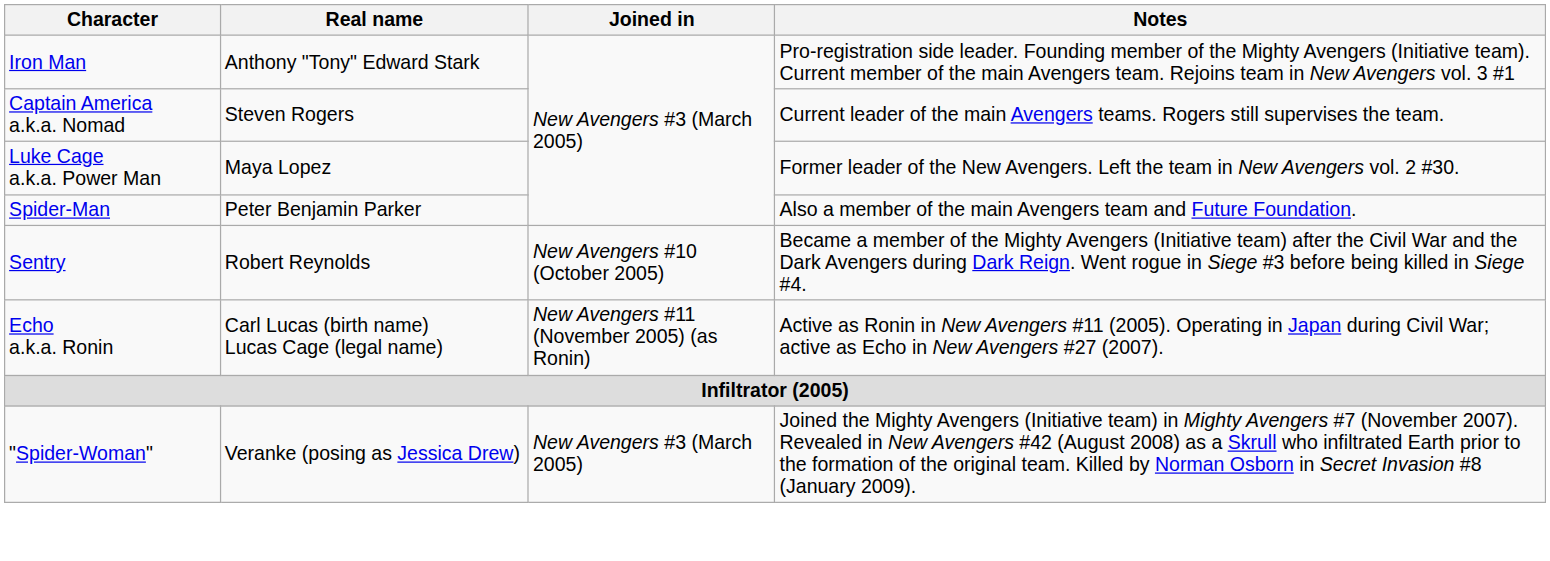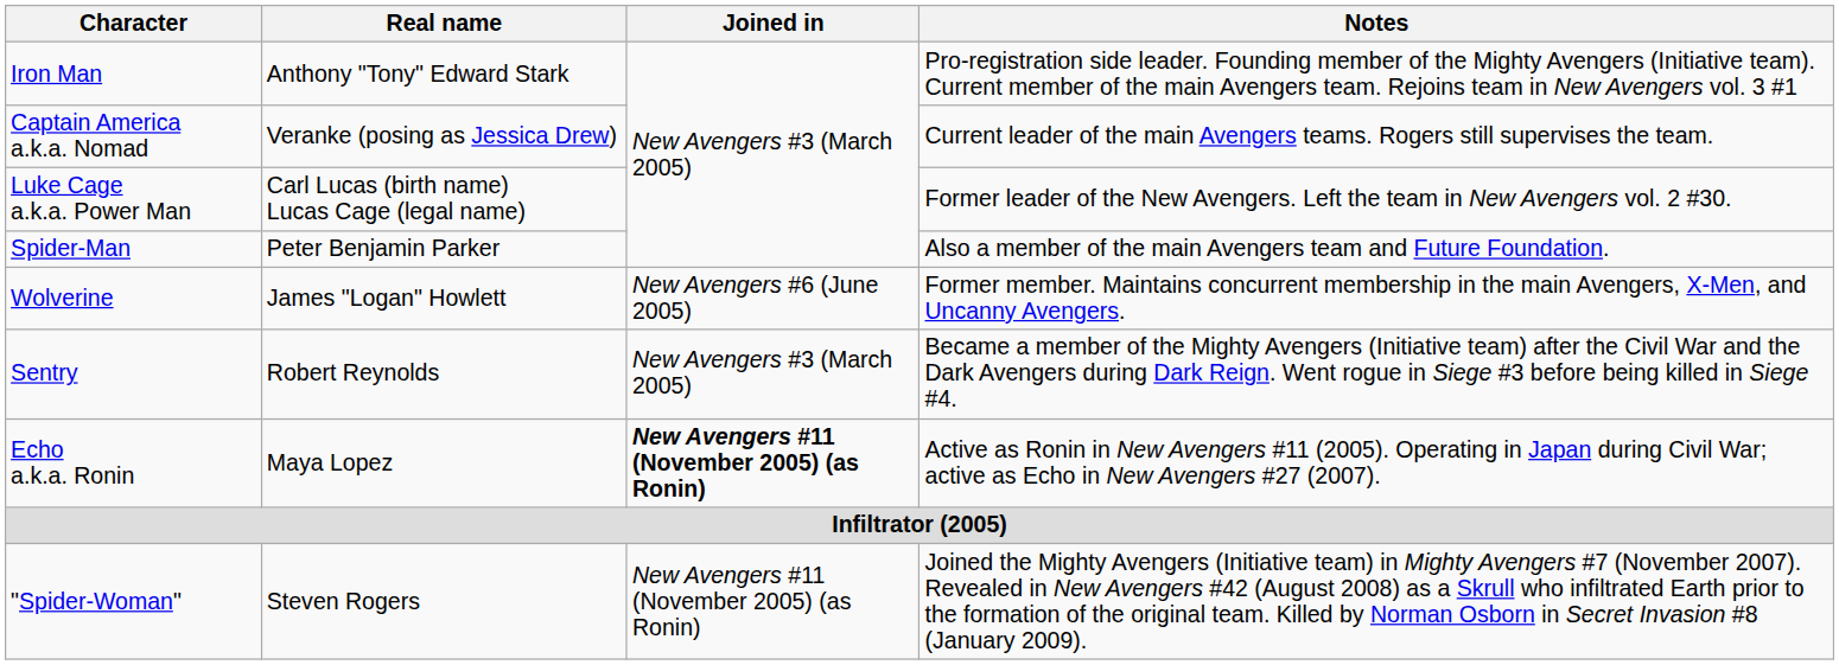Captain America a.k.a. Nomad | Real name: Steven Rogers -> Veranke (posing as Jessica Drew)
Luke Cage a.k.a. Power Man | Real name: Maya Lopez -> Carl Lucas (birth name) Lucas Cage (legal name)
+ row: Wolverine | James "Logan" Howlett | New Avengers #6 (June 2005) | Former member. Maintains concurrent membership in the main Avengers, X-Men, and Uncanny Avengers.
Sentry | Joined in: New Avengers #10 (October 2005) -> New Avengers #3 (March 2005)
Echo a.k.a. Ronin | Real name: Carl Lucas (birth name) Lucas Cage (legal name) -> Maya Lopez
Echo a.k.a. Ronin | Joined in: normal -> bold
"Spider-Woman" | Real name: Veranke (posing as Jessica Drew) -> Steven Rogers
"Spider-Woman" | Joined in: New Avengers #3 (March 2005) -> New Avengers #11 (November 2005) (as Ronin)
